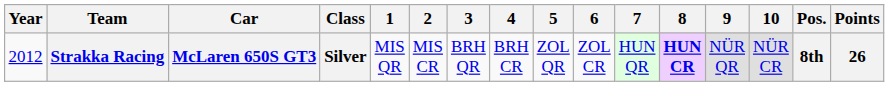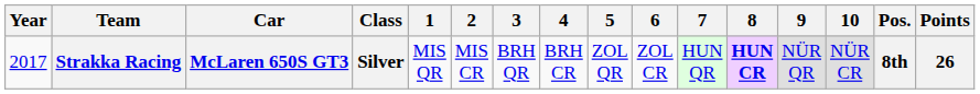Strakka Racing | Year: 2012 -> 2017
